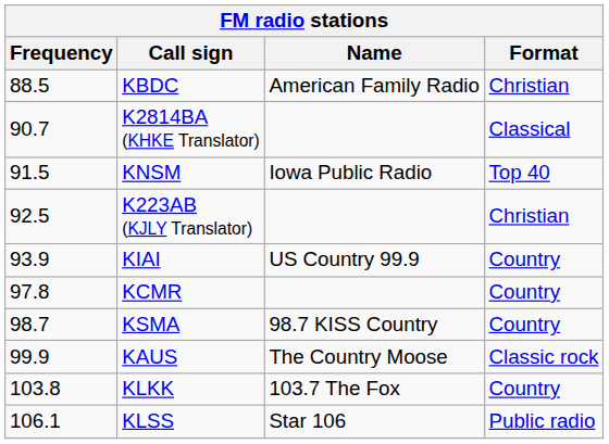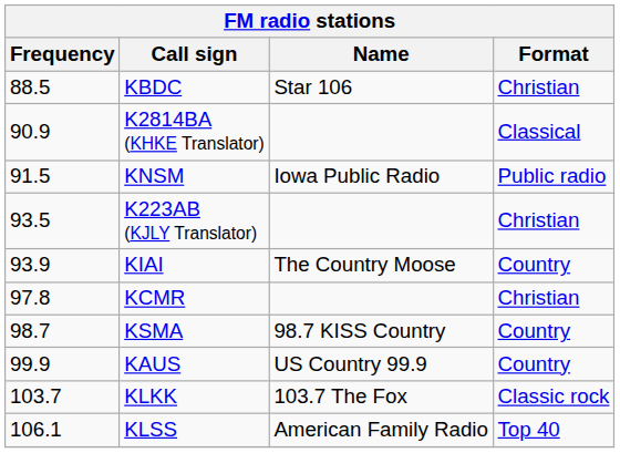KBDC | Name: American Family Radio -> Star 106
K2814BA (KHKE Translator) | Frequency: 90.7 -> 90.9
KNSM | Format: Top 40 -> Public radio
K223AB (KJLY Translator) | Frequency: 92.5 -> 93.5
KIAI | Name: US Country 99.9 -> The Country Moose
KCMR | Format: Country -> Christian
KAUS | Name: The Country Moose -> US Country 99.9
KAUS | Format: Classic rock -> Country
KLKK | Frequency: 103.8 -> 103.7
KLKK | Format: Country -> Classic rock
KLSS | Name: Star 106 -> American Family Radio
KLSS | Format: Public radio -> Top 40
